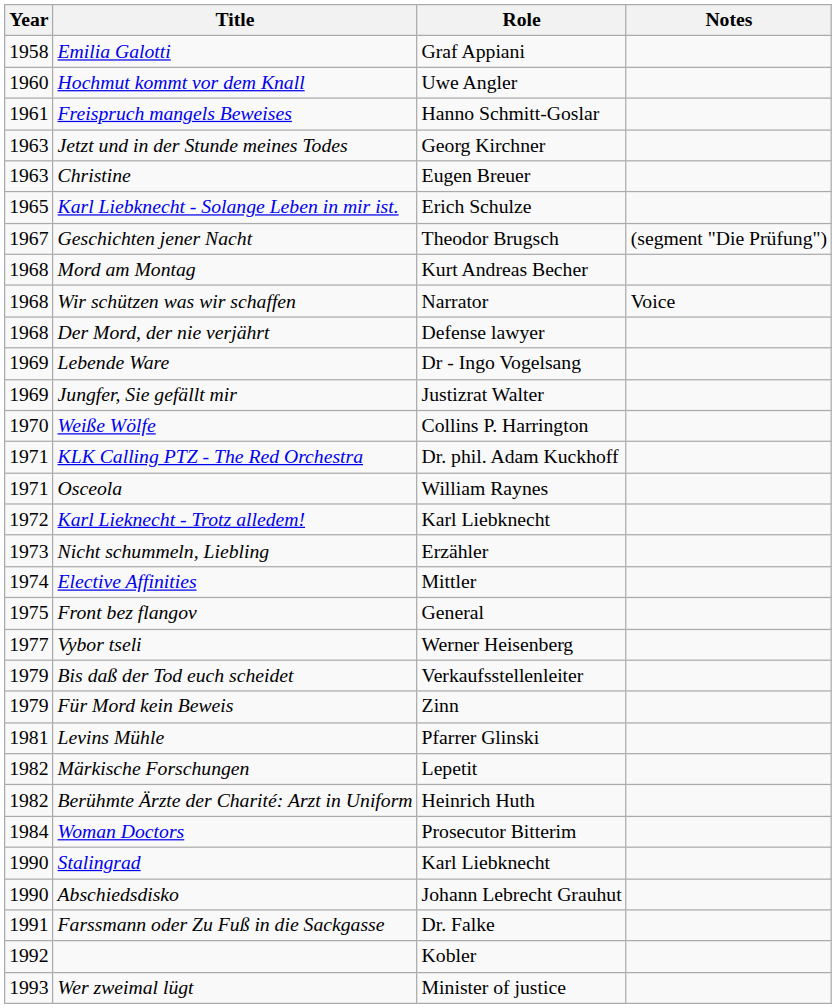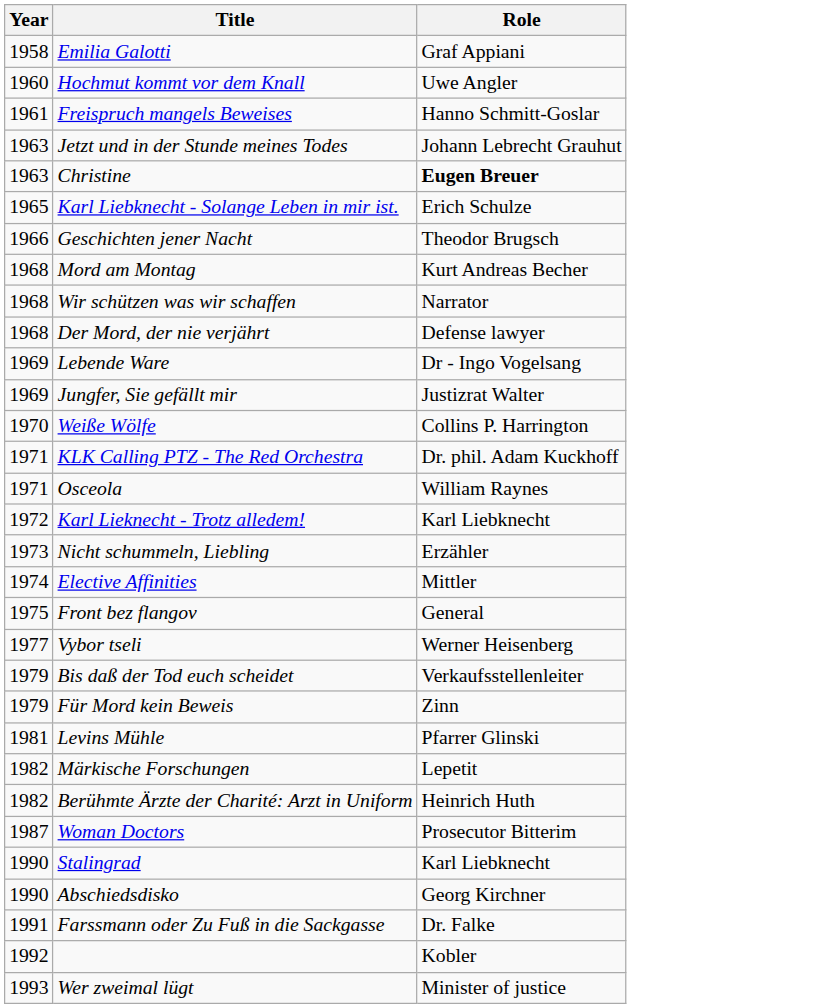- column: Notes | (segment "Die Prüfung") | Voice
Jetzt und in der Stunde meines Todes | Role: Georg Kirchner -> Johann Lebrecht Grauhut
Christine | Role: normal -> bold
Geschichten jener Nacht | Year: 1967 -> 1966
Woman Doctors | Year: 1984 -> 1987
Abschiedsdisko | Role: Johann Lebrecht Grauhut -> Georg Kirchner
